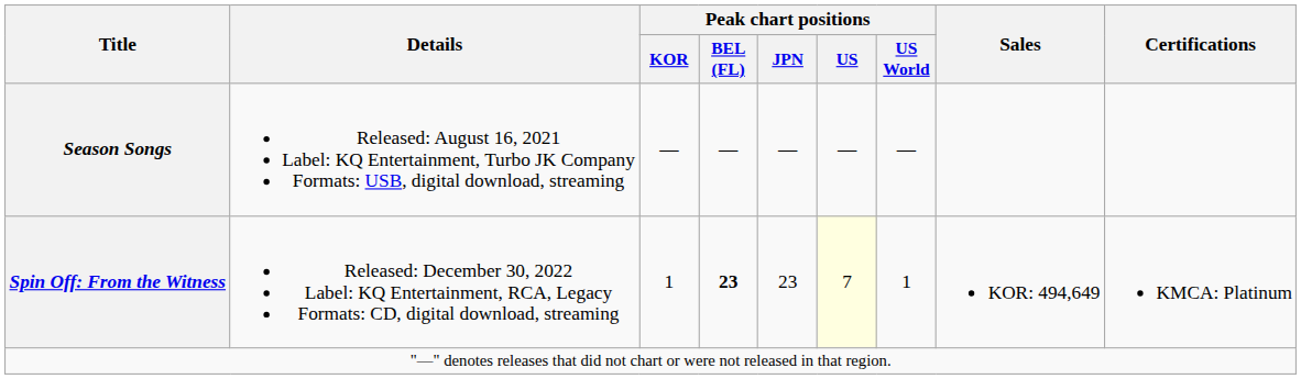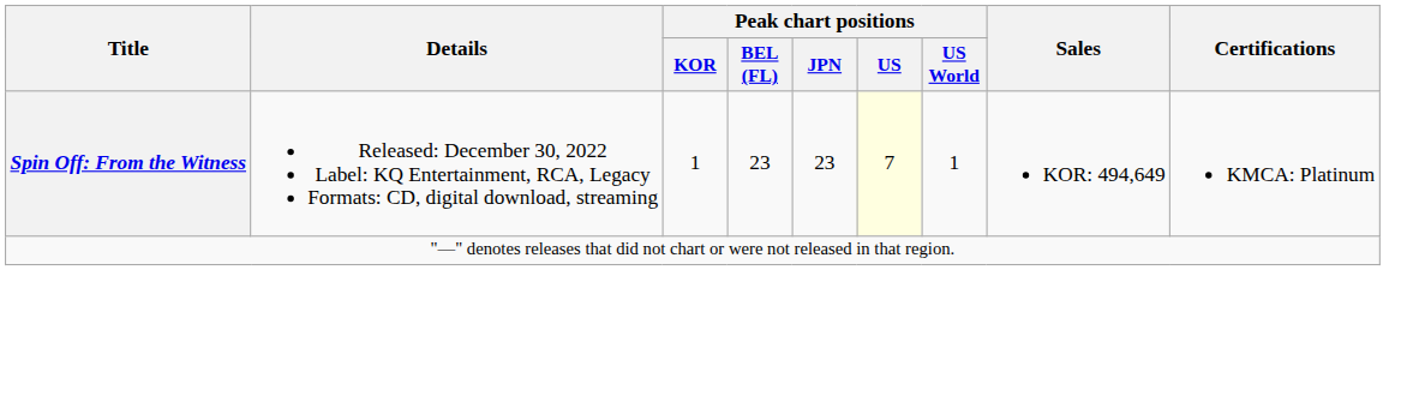- row: Season Songs | Released: August 16, 2021 Label: KQ Entertainment, Turbo JK Company Formats: USB, digital download, streaming | — | — | — | — | —
Spin Off: From the Witness | Peak chart positions / BEL (FL): bold -> normal
